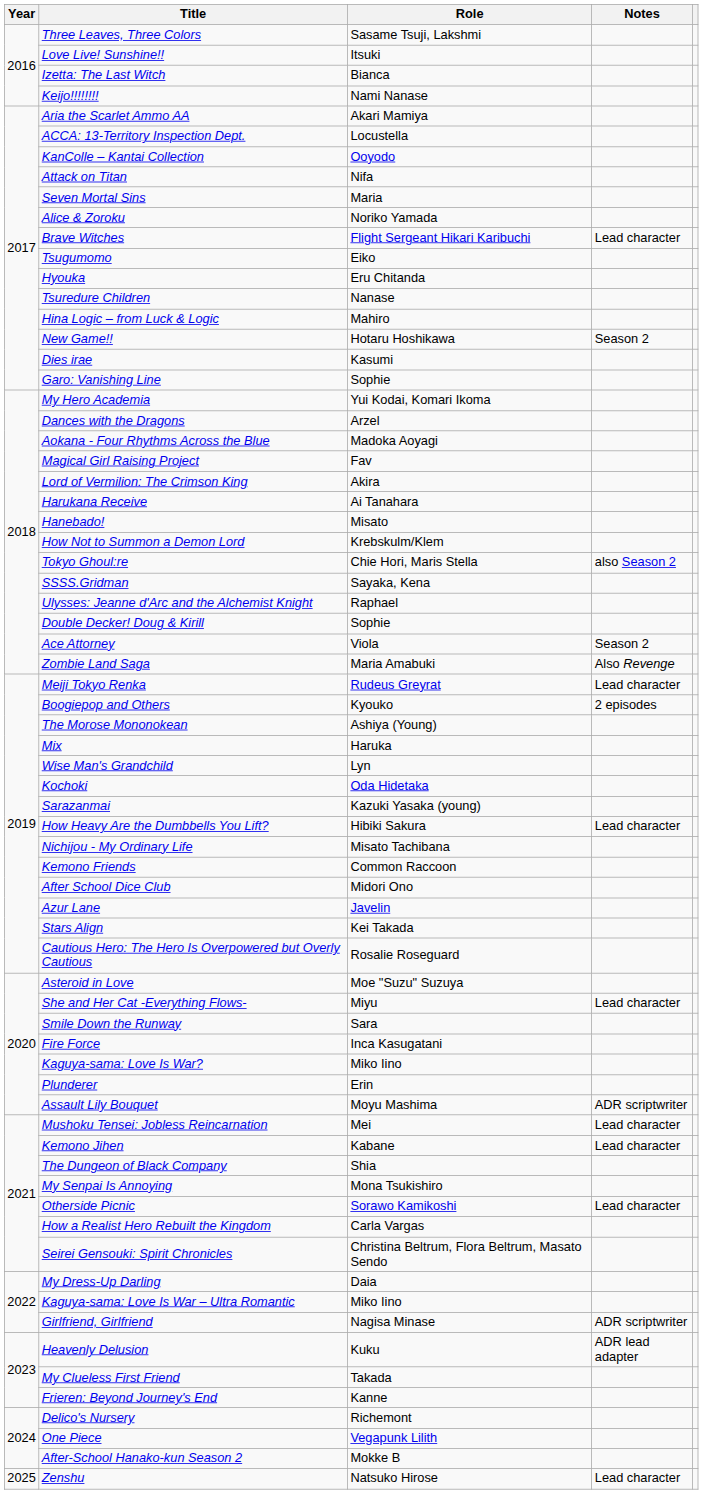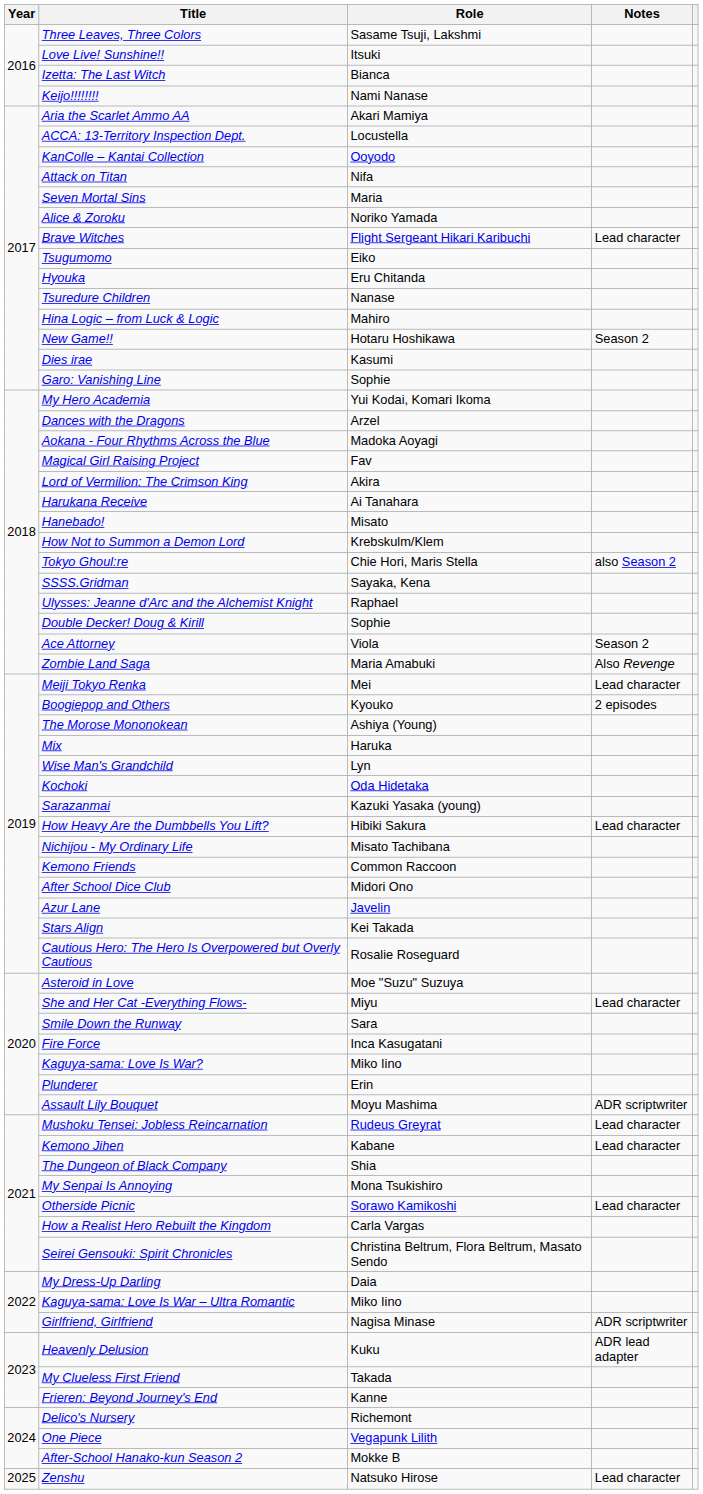Meiji Tokyo Renka | Role: Rudeus Greyrat -> Mei
Mushoku Tensei: Jobless Reincarnation | Role: Mei -> Rudeus Greyrat
